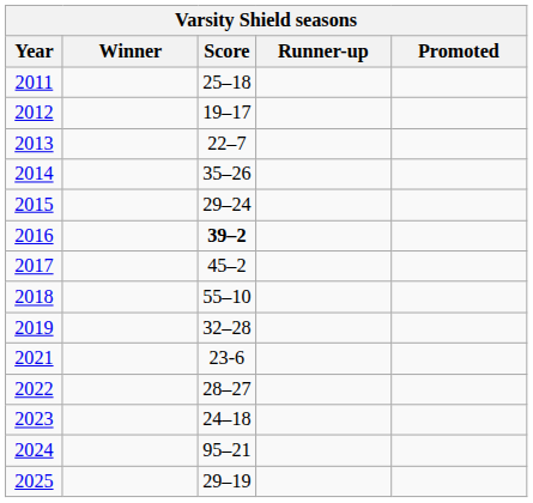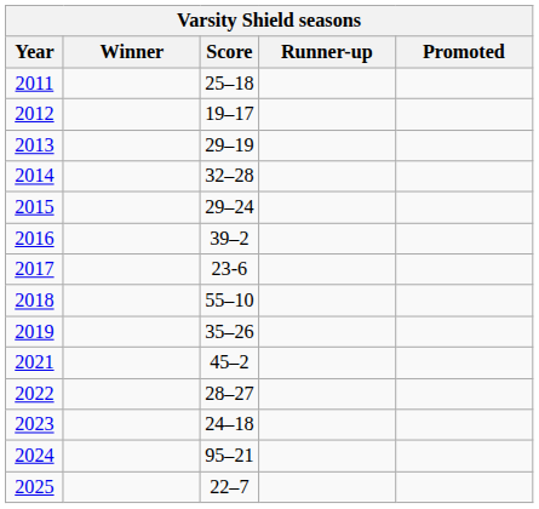2013 | Score: 22–7 -> 29–19
2014 | Score: 35–26 -> 32–28
2016 | Score: bold -> normal
2017 | Score: 45–2 -> 23-6
2019 | Score: 32–28 -> 35–26
2021 | Score: 23-6 -> 45–2
2025 | Score: 29–19 -> 22–7
